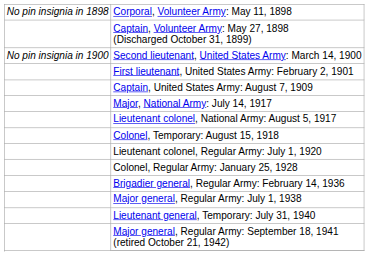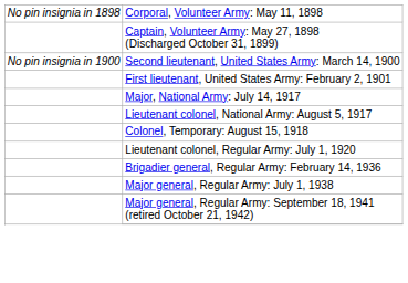- row: Captain, United States Army: August 7, 1909
- row: Colonel, Regular Army: January 25, 1928
- row: Lieutenant general, Temporary: July 31, 1940
